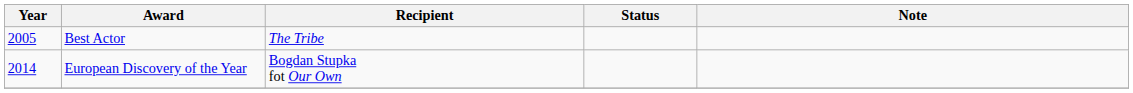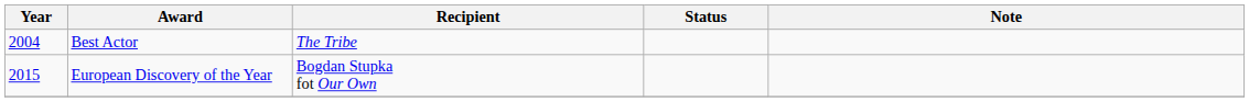Best Actor | Year: 2005 -> 2004
European Discovery of the Year | Year: 2014 -> 2015
